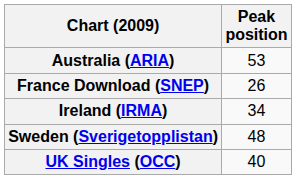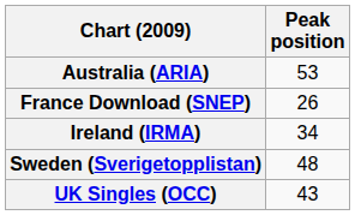UK Singles (OCC) | Peak position: 40 -> 43
